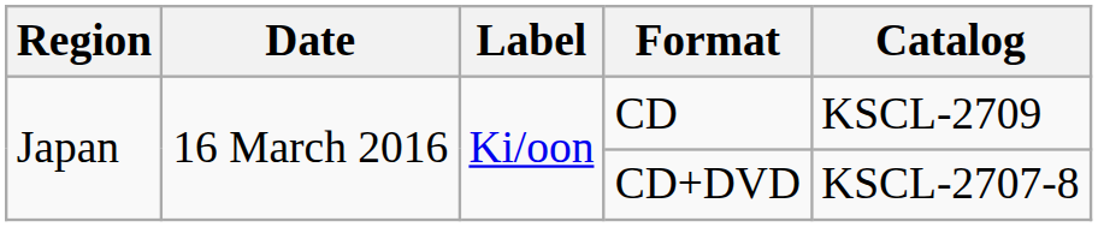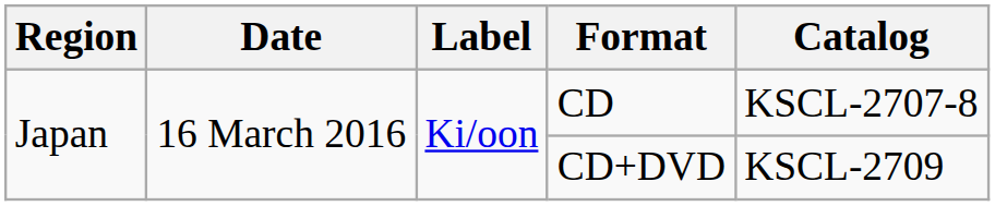CD | Catalog: KSCL-2709 -> KSCL-2707-8
CD+DVD | Catalog: KSCL-2707-8 -> KSCL-2709
